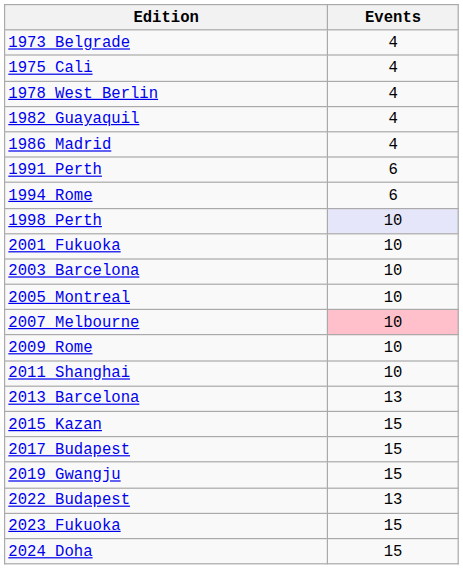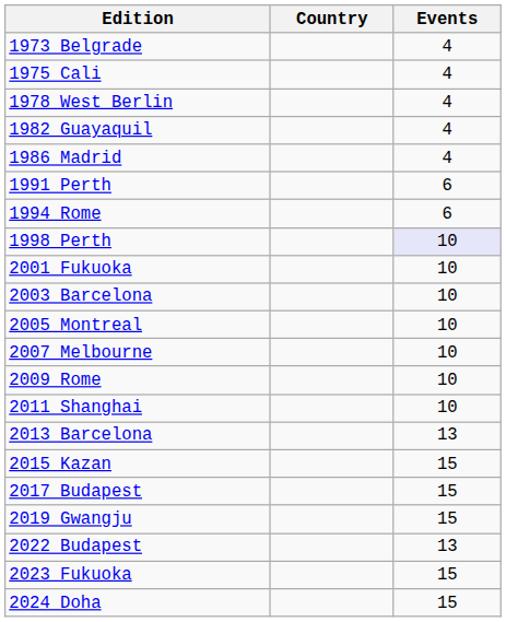+ column: Country
2007 Melbourne | Events: pink background -> no background
